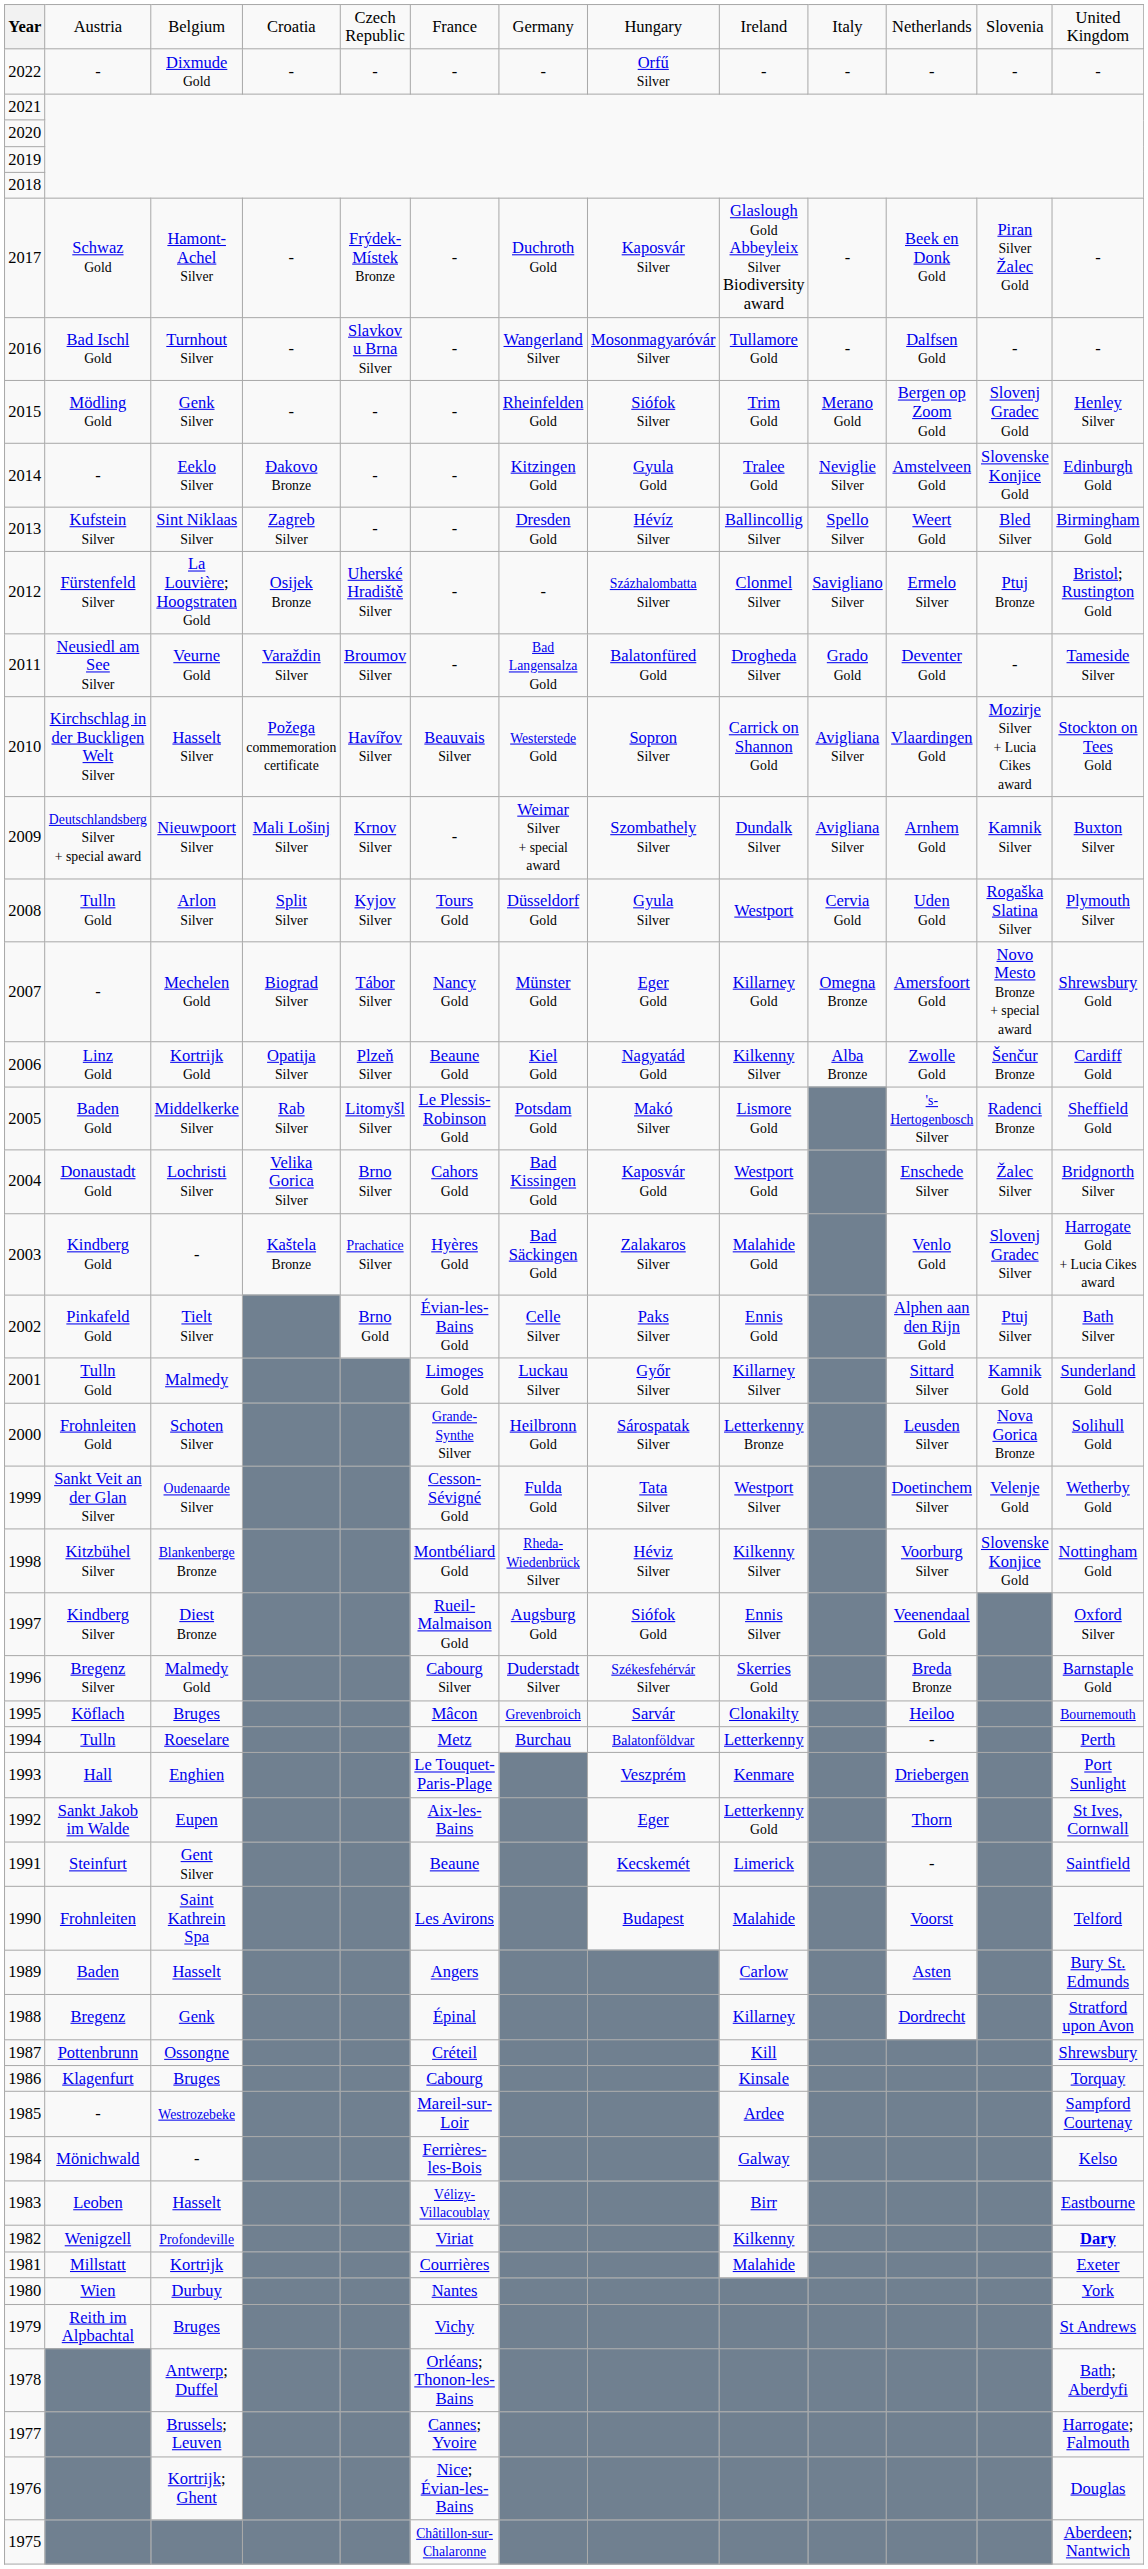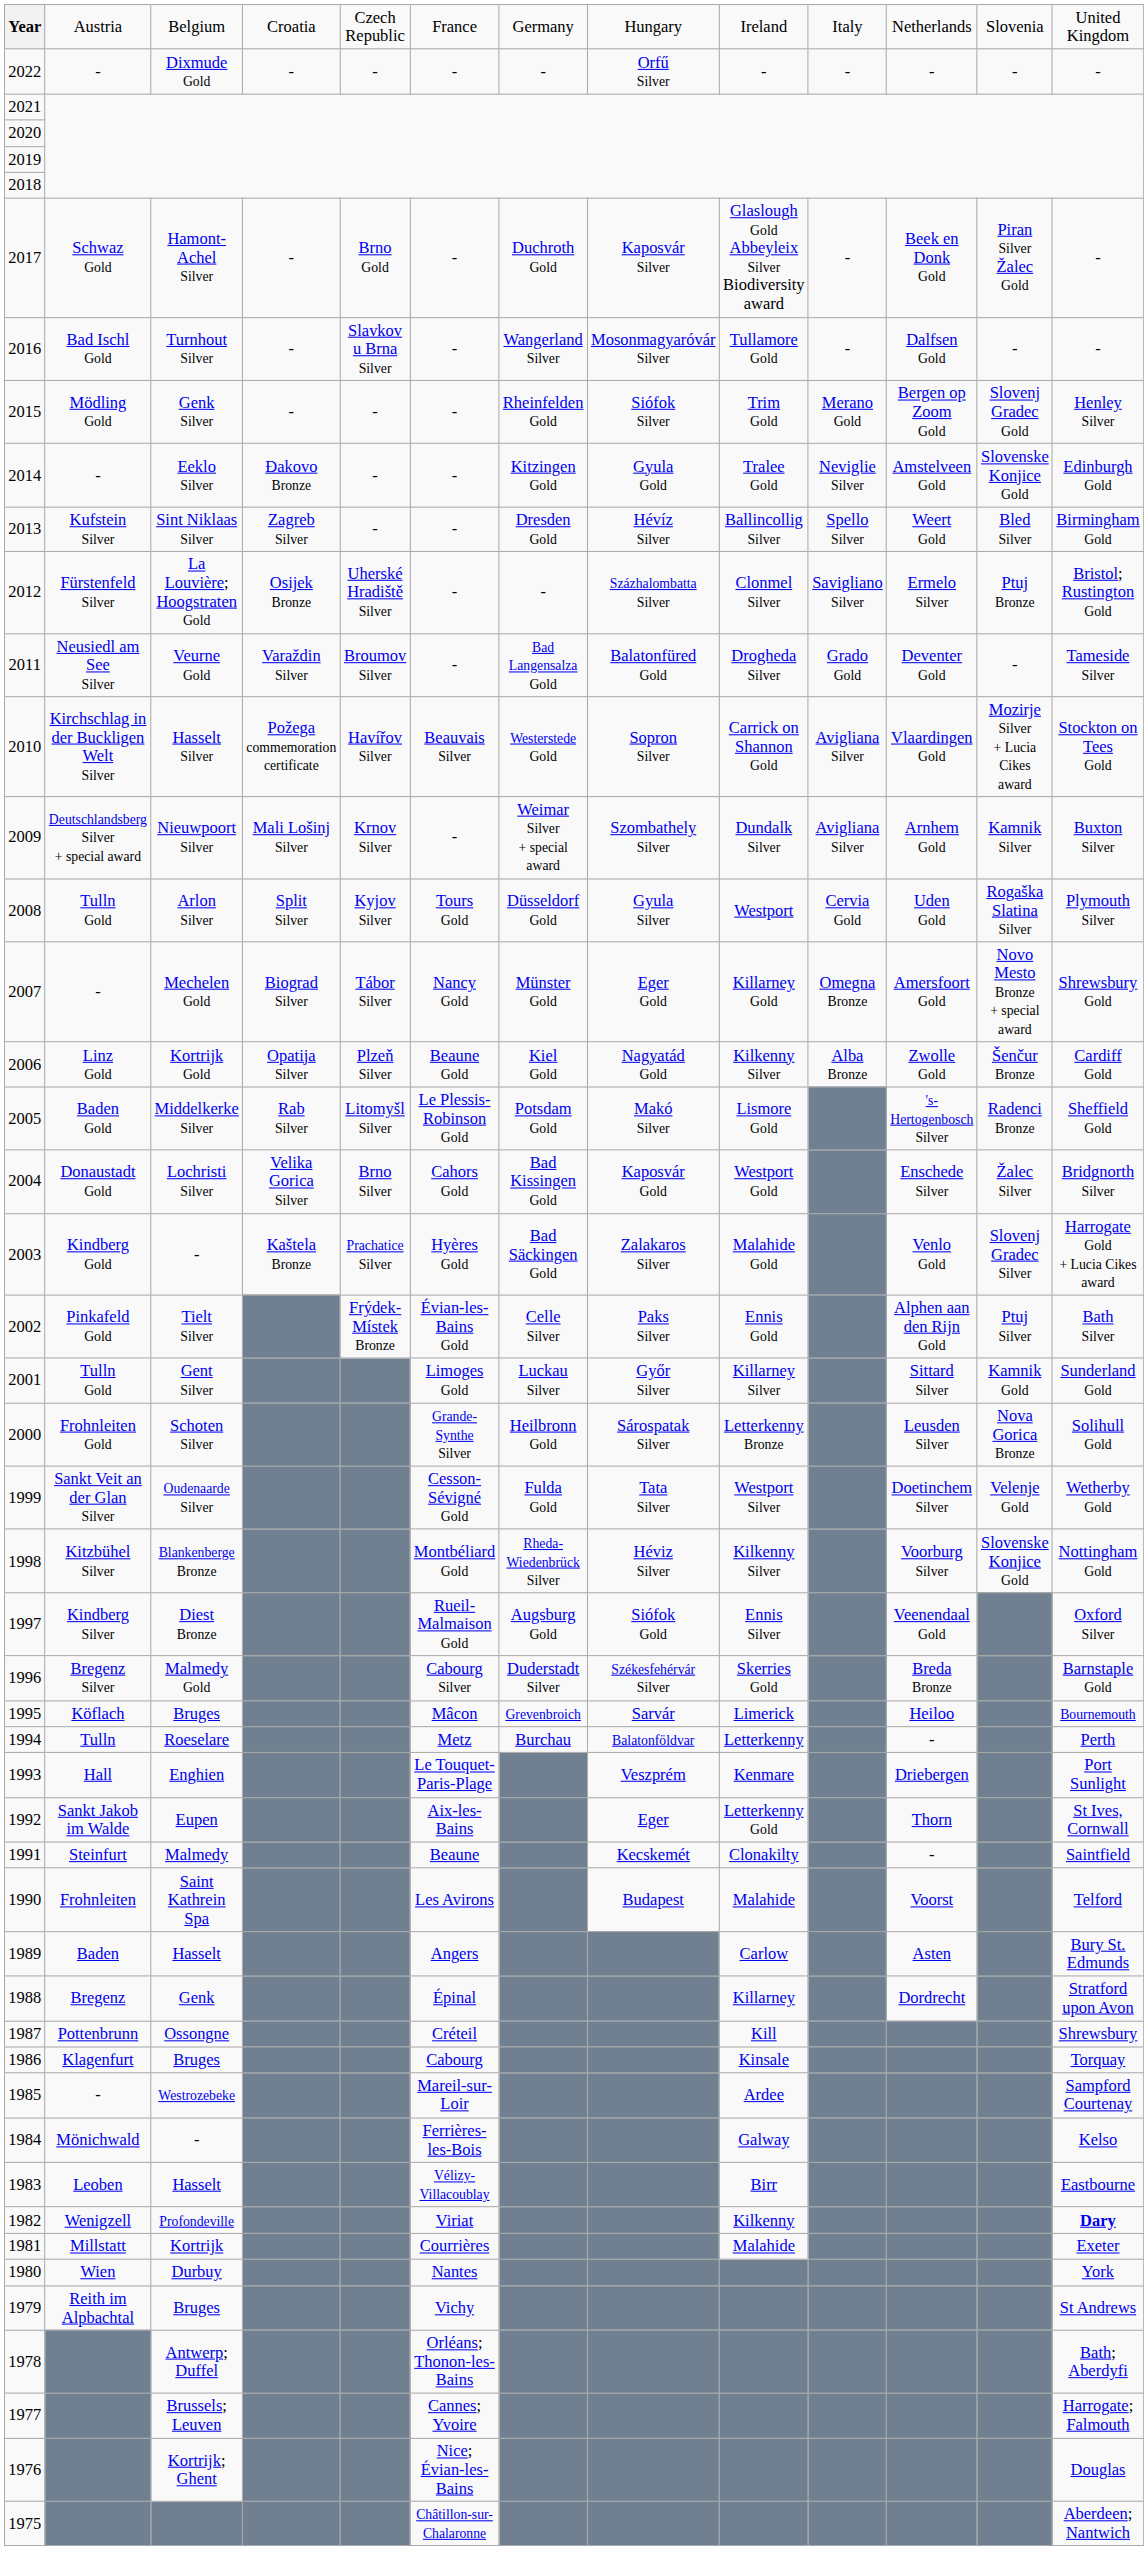2017 | column 5: Frýdek-Místek Bronze -> Brno Gold
2002 | column 5: Brno Gold -> Frýdek-Místek Bronze
2001 | column 3: Malmedy -> Gent Silver
1995 | column 9: Clonakilty -> Limerick
1991 | column 3: Gent Silver -> Malmedy
1991 | column 9: Limerick -> Clonakilty
